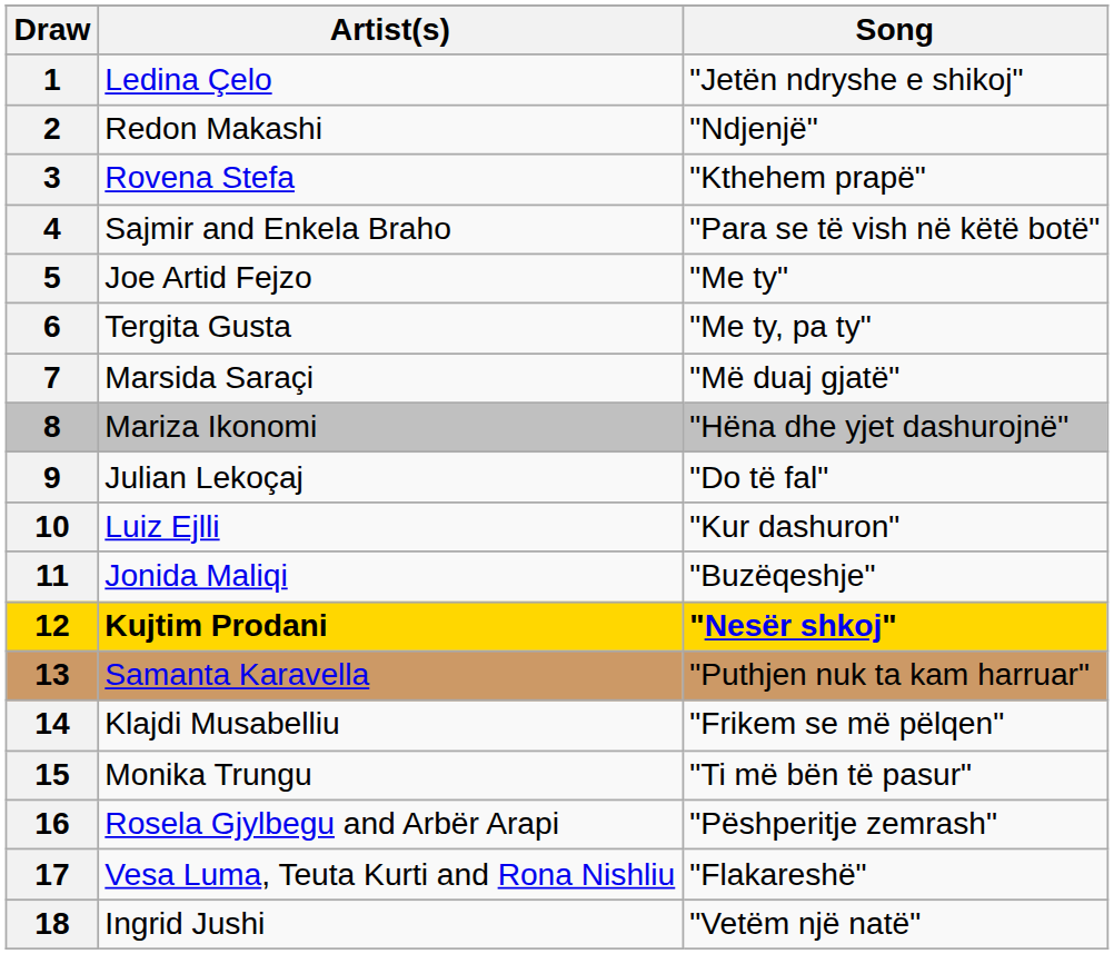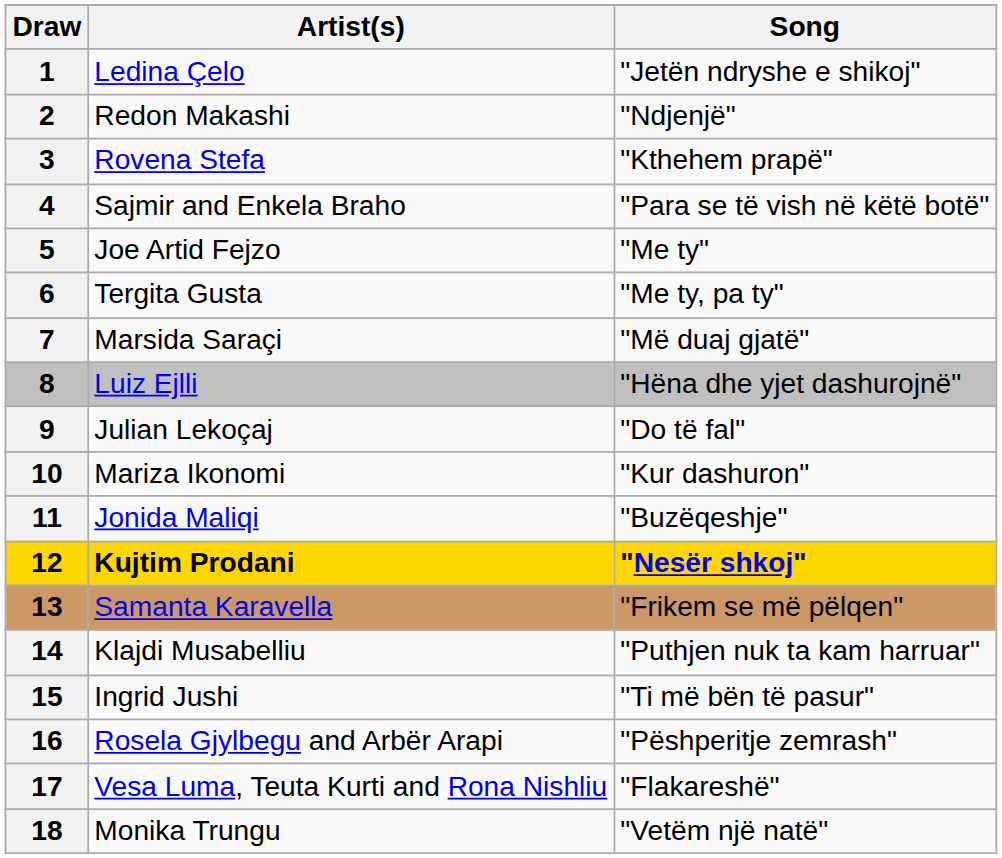8 | Artist(s): Mariza Ikonomi -> Luiz Ejlli
10 | Artist(s): Luiz Ejlli -> Mariza Ikonomi
13 | Song: "Puthjen nuk ta kam harruar" -> "Frikem se më pëlqen"
14 | Song: "Frikem se më pëlqen" -> "Puthjen nuk ta kam harruar"
15 | Artist(s): Monika Trungu -> Ingrid Jushi
18 | Artist(s): Ingrid Jushi -> Monika Trungu
